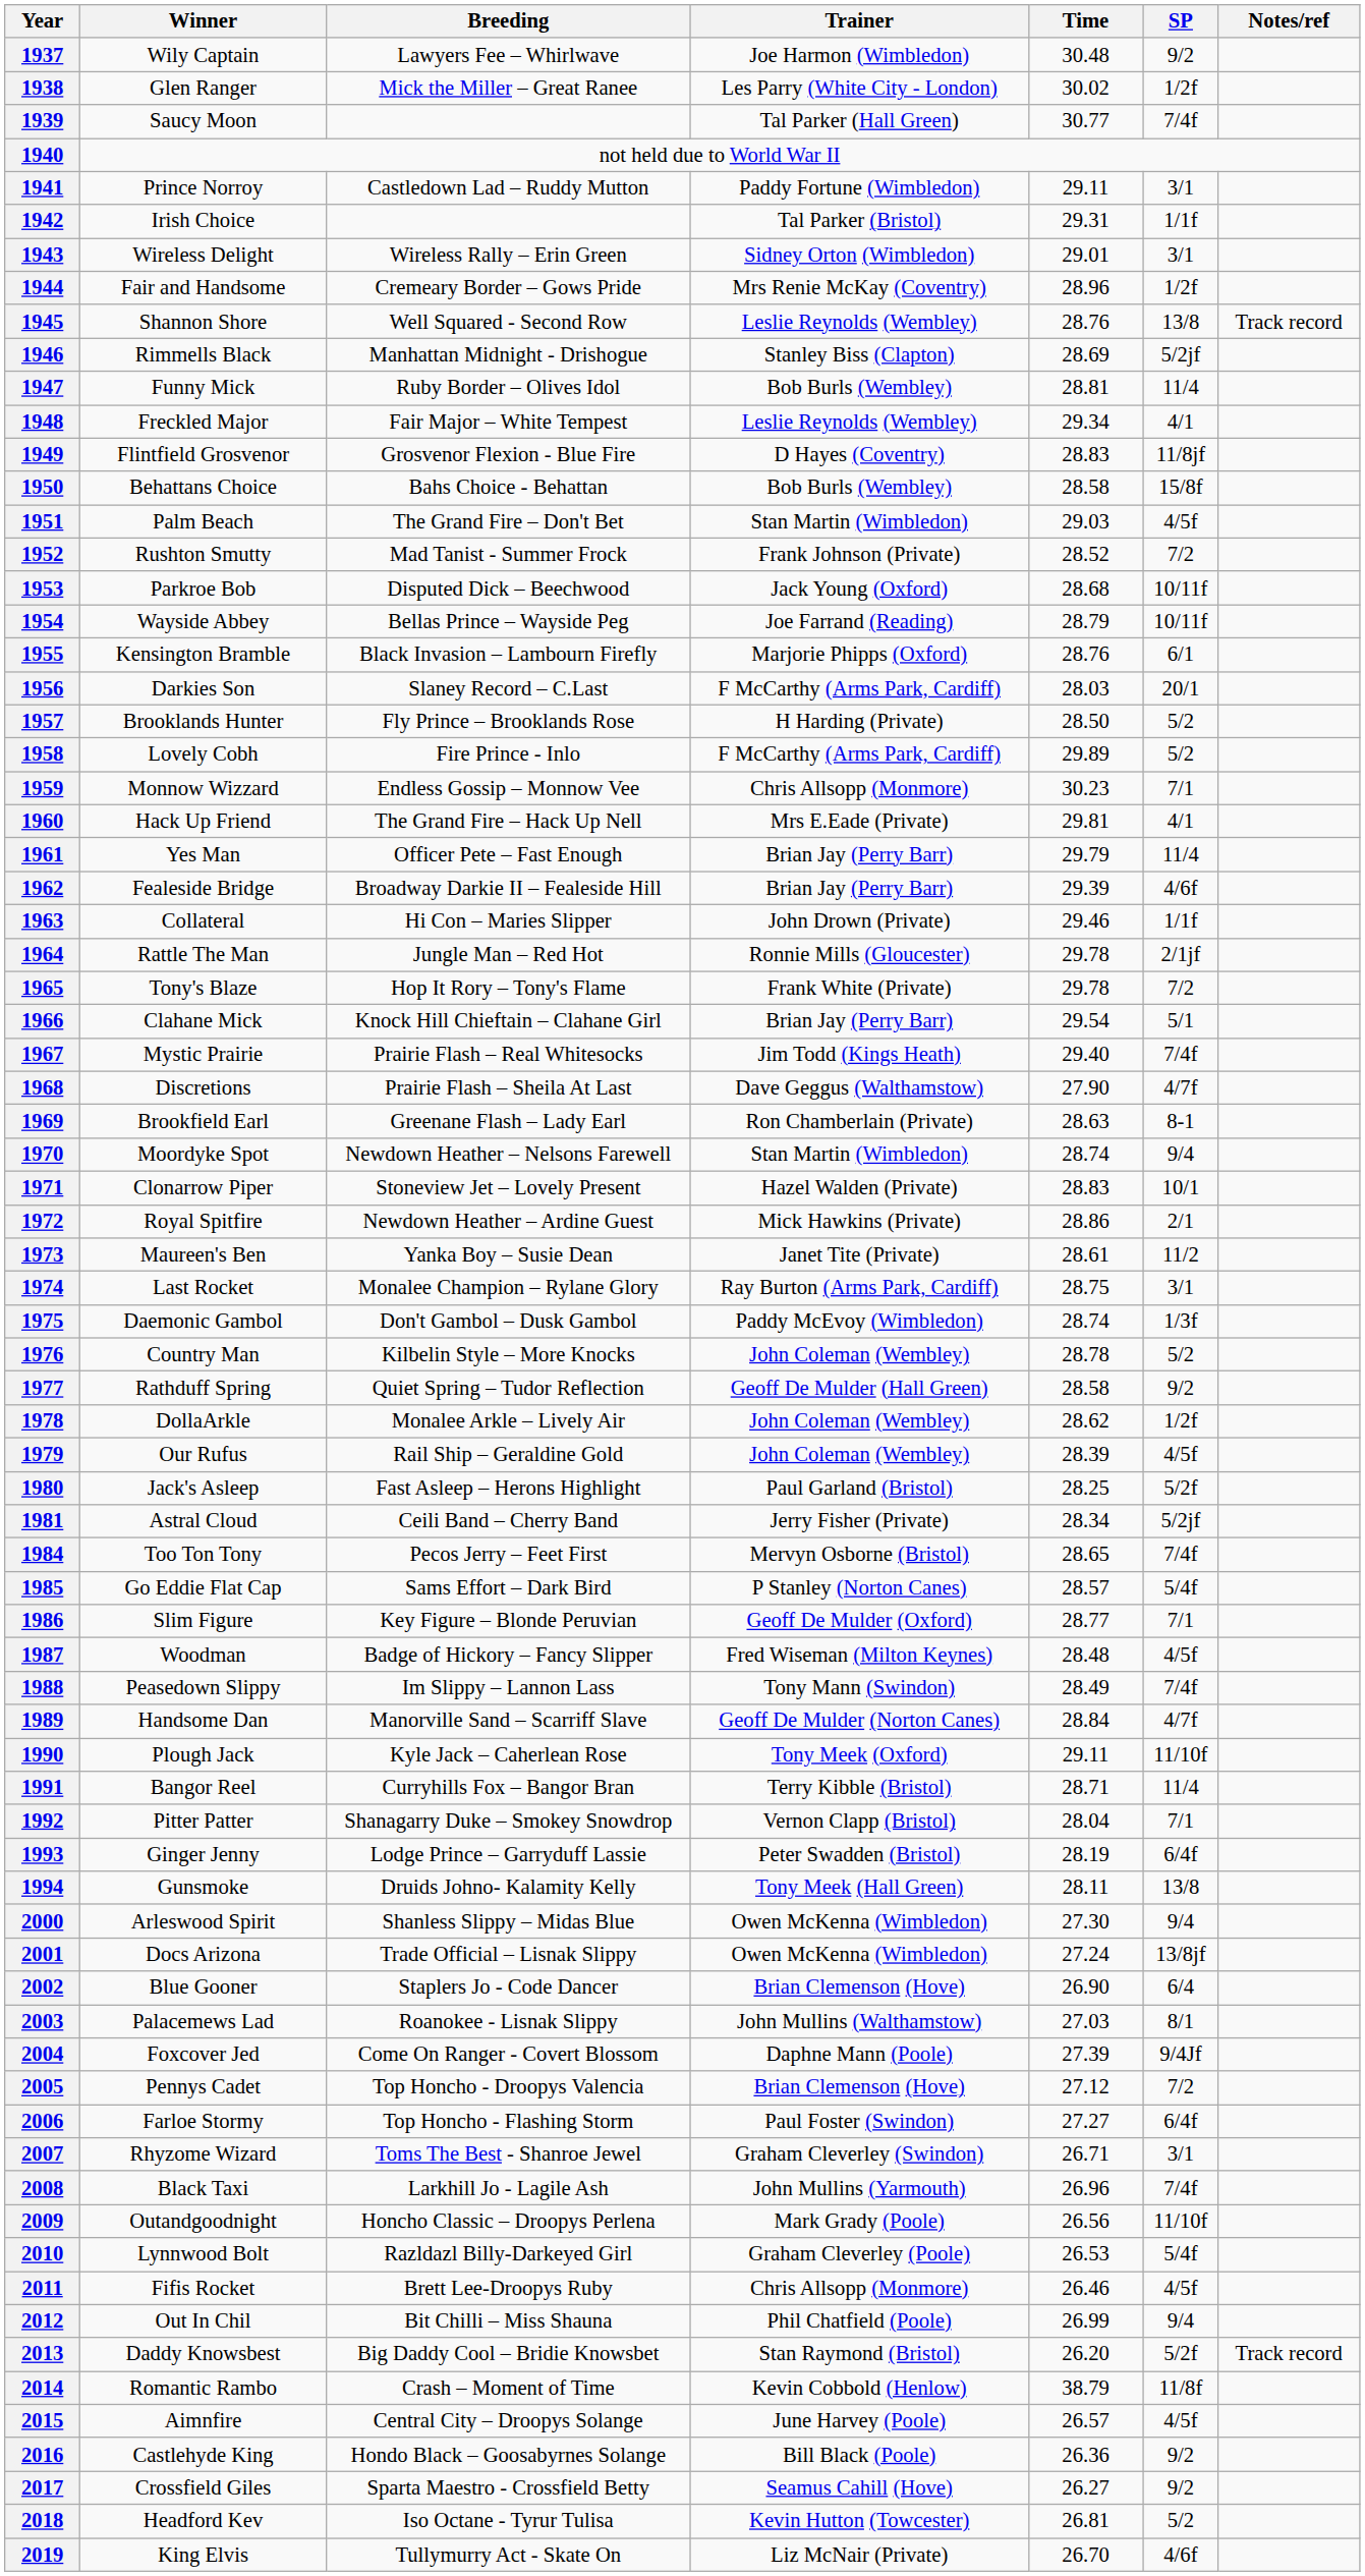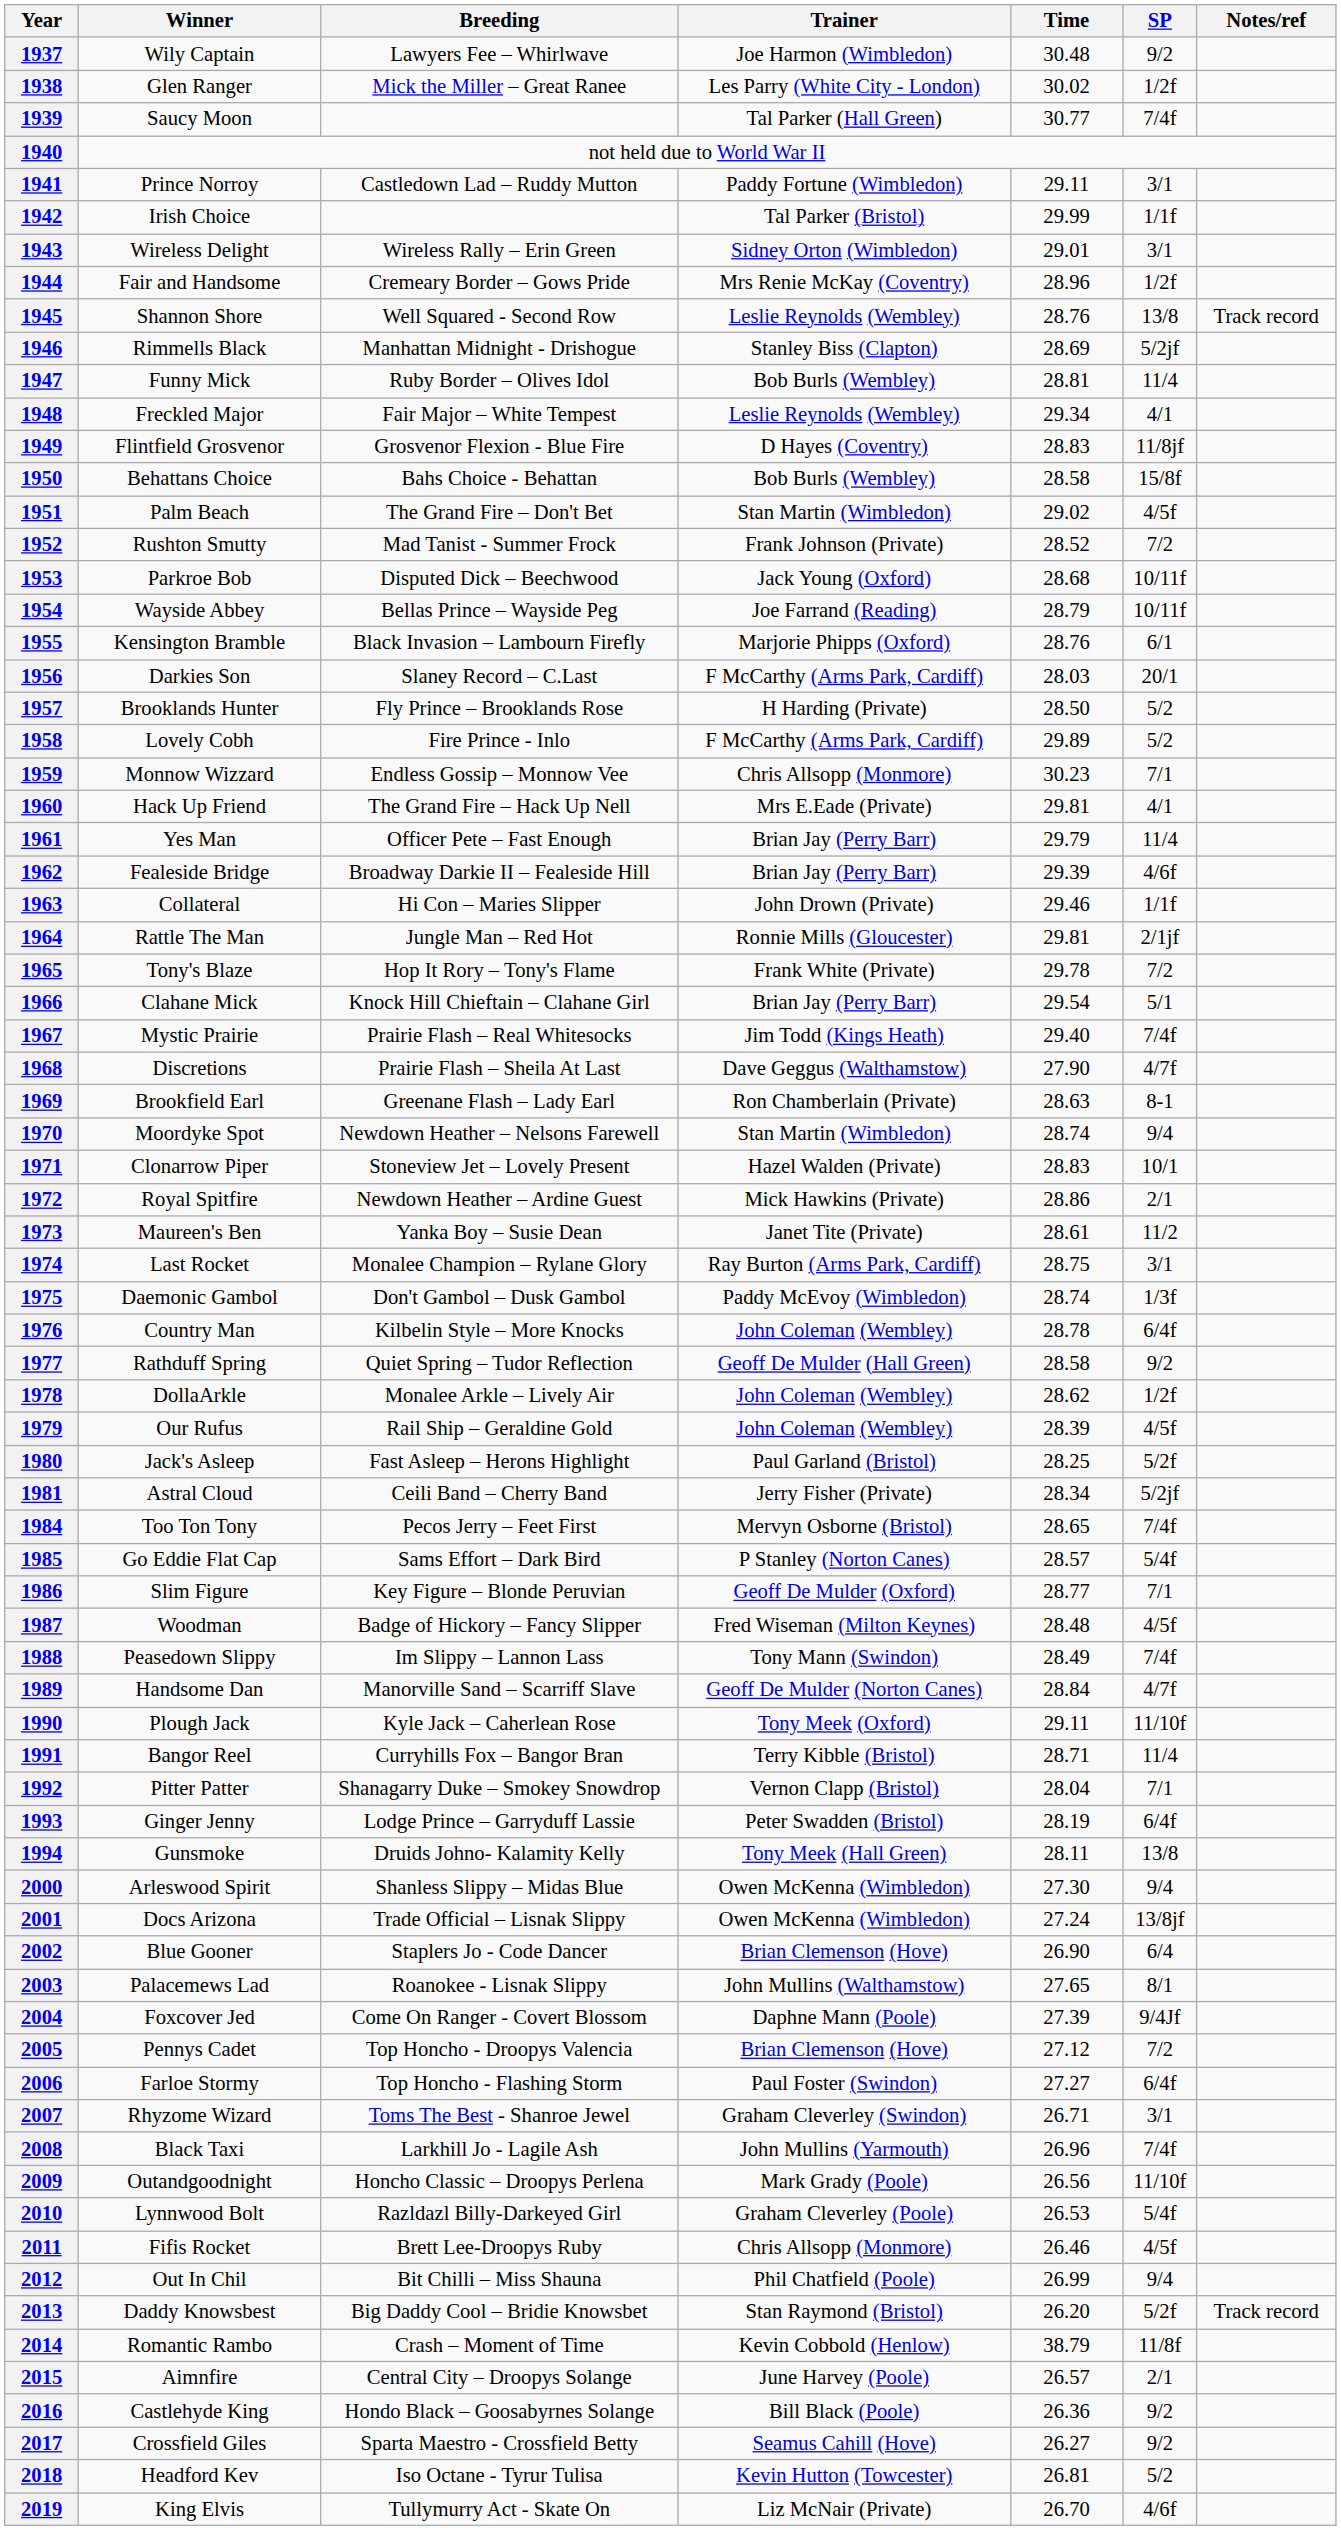1942 | Time: 29.31 -> 29.99
1951 | Time: 29.03 -> 29.02
1964 | Time: 29.78 -> 29.81
1976 | SP: 5/2 -> 6/4f
2003 | Time: 27.03 -> 27.65
2015 | SP: 4/5f -> 2/1
